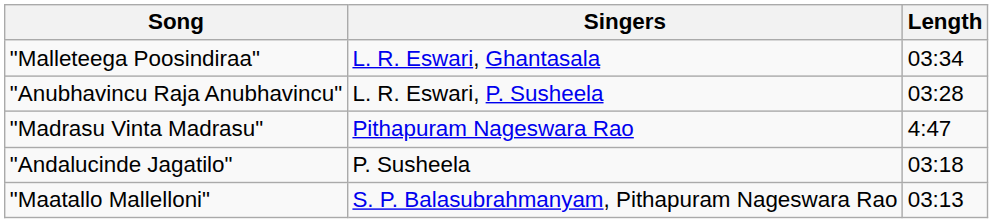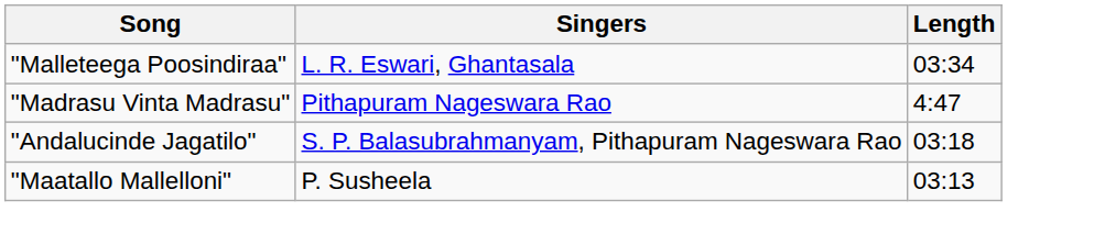- row: "Anubhavincu Raja Anubhavincu" | L. R. Eswari, P. Susheela | 03:28
"Andalucinde Jagatilo" | Singers: P. Susheela -> S. P. Balasubrahmanyam, Pithapuram Nageswara Rao
"Maatallo Mallelloni" | Singers: S. P. Balasubrahmanyam, Pithapuram Nageswara Rao -> P. Susheela
